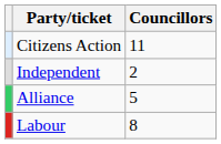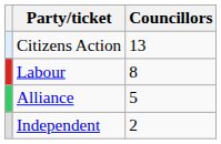Citizens Action | Councillors: 11 -> 13
rows swapped: Labour <-> Independent
